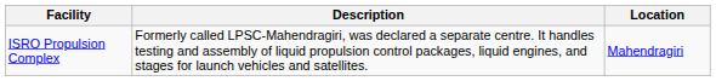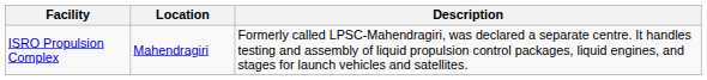columns swapped: Location <-> Description
